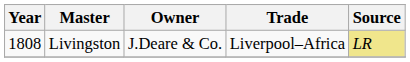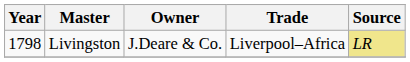Livingston | Year: 1808 -> 1798
